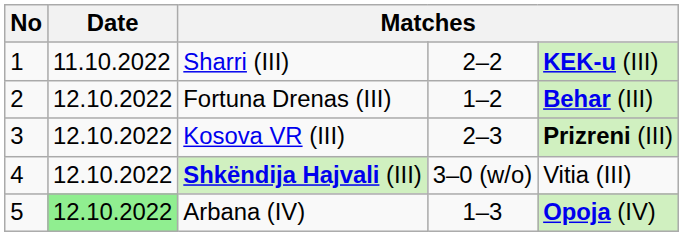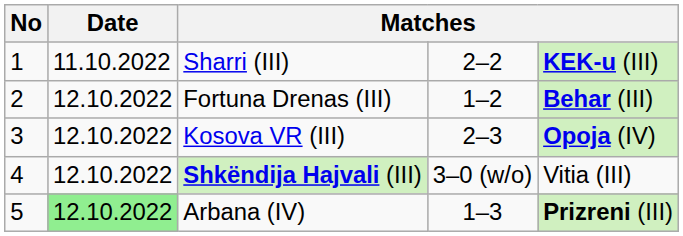Kosova VR (III) | column 5: Prizreni (III) -> Opoja (IV)
Arbana (IV) | column 5: Opoja (IV) -> Prizreni (III)
